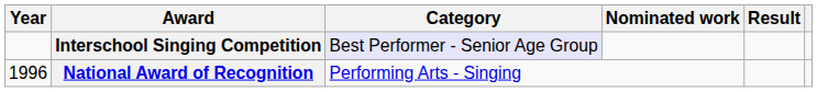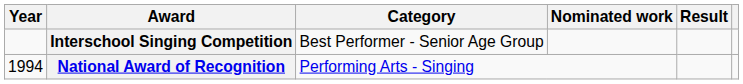Interschool Singing Competition | Category: lavender background -> no background
National Award of Recognition | Year: 1996 -> 1994
